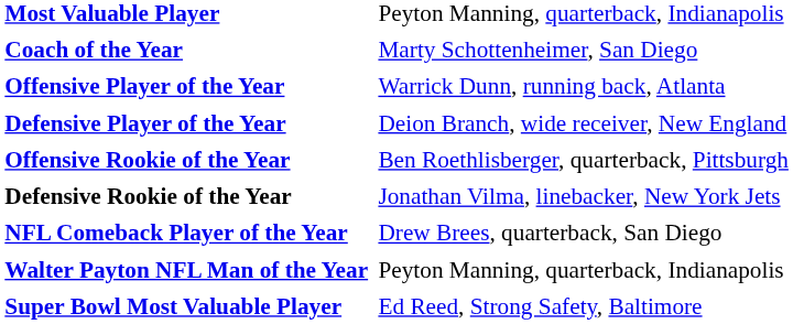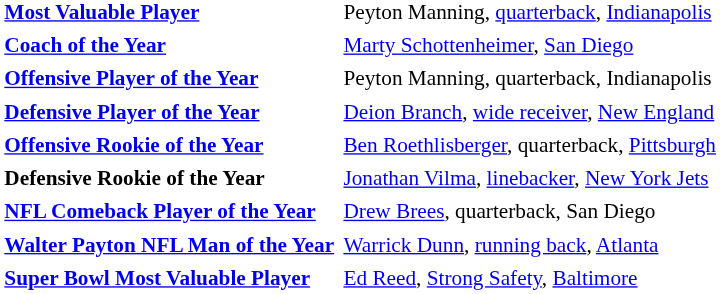Offensive Player of the Year | column 2: Warrick Dunn, running back, Atlanta -> Peyton Manning, quarterback, Indianapolis
Walter Payton NFL Man of the Year | column 2: Peyton Manning, quarterback, Indianapolis -> Warrick Dunn, running back, Atlanta
